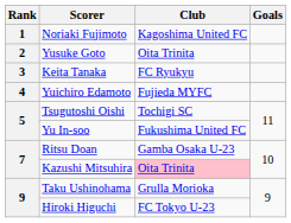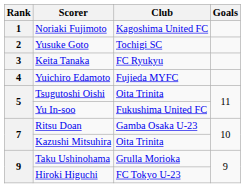Yusuke Goto | Club: Oita Trinita -> Tochigi SC
Tsugutoshi Oishi | Club: Tochigi SC -> Oita Trinita
Kazushi Mitsuhira | Club: pink background -> no background
